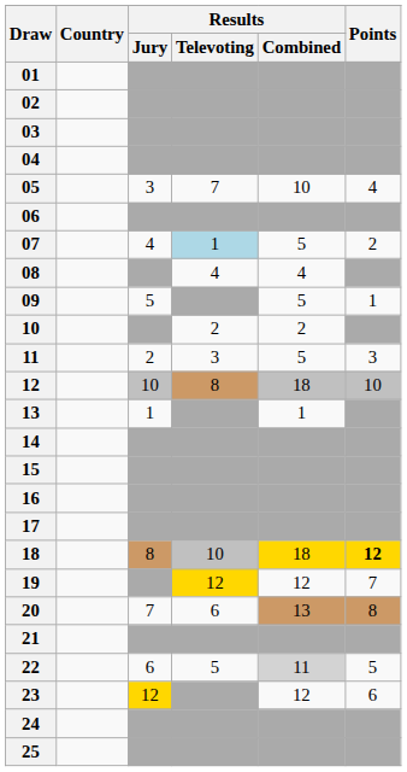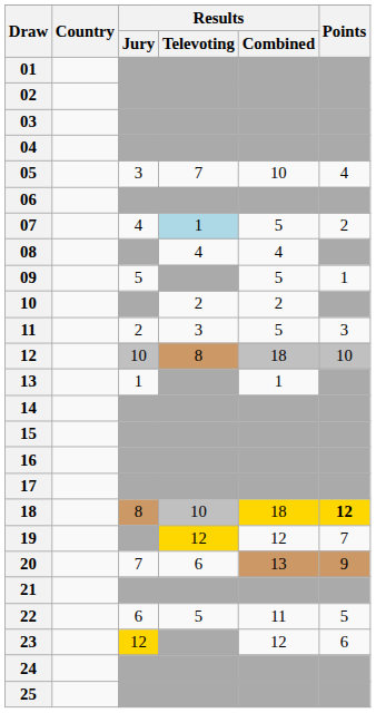20 | Points: 8 -> 9
22 | Results / Combined: lightgrey background -> no background
